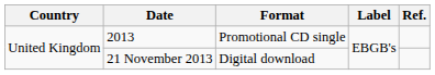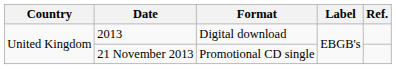2013 | Format: Promotional CD single -> Digital download
21 November 2013 | Format: Digital download -> Promotional CD single
